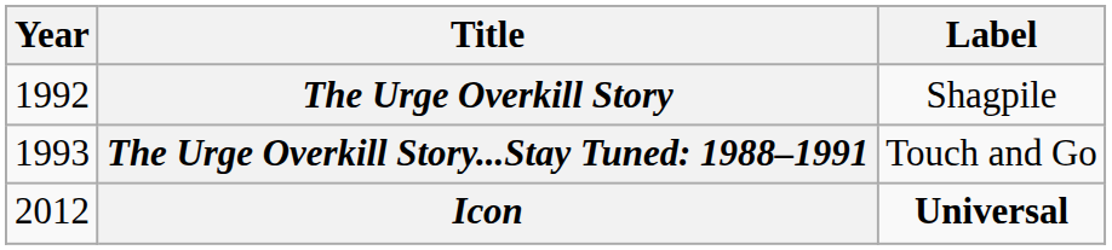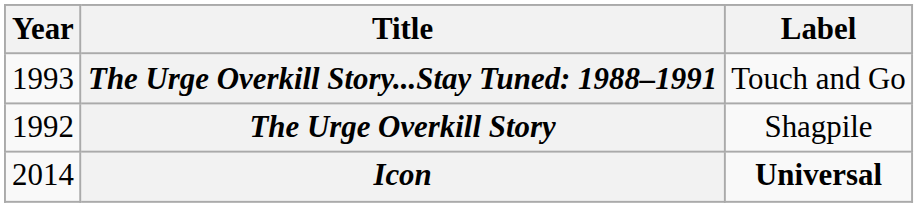rows swapped: The Urge Overkill Story <-> The Urge Overkill Story...Stay Tuned: 1988–1991
Icon | Year: 2012 -> 2014
